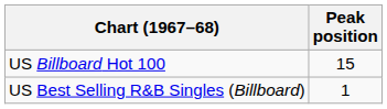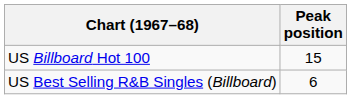US Best Selling R&B Singles (Billboard) | Peak position: 1 -> 6
